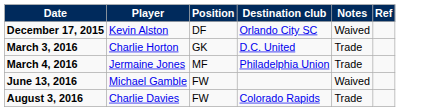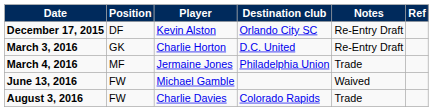columns swapped: Player <-> Position
December 17, 2015 | Notes: Waived -> Re-Entry Draft
March 3, 2016 | Notes: Trade -> Re-Entry Draft
